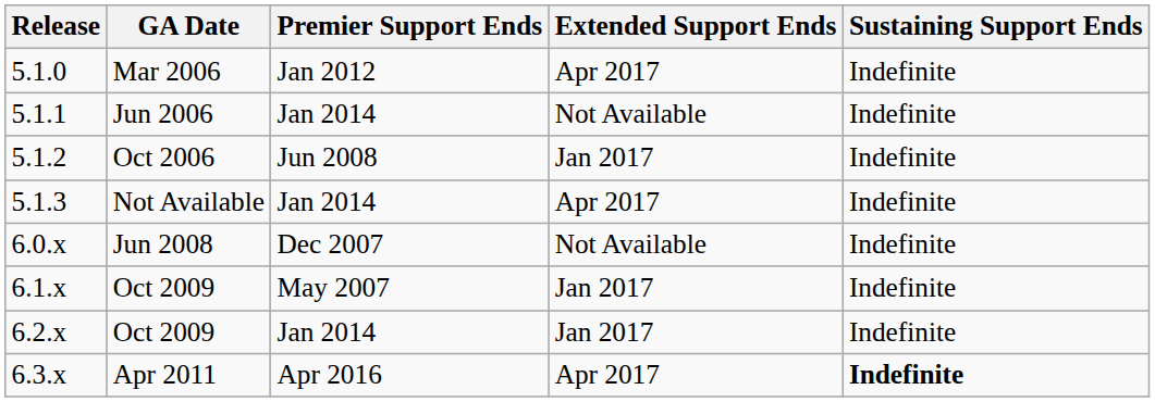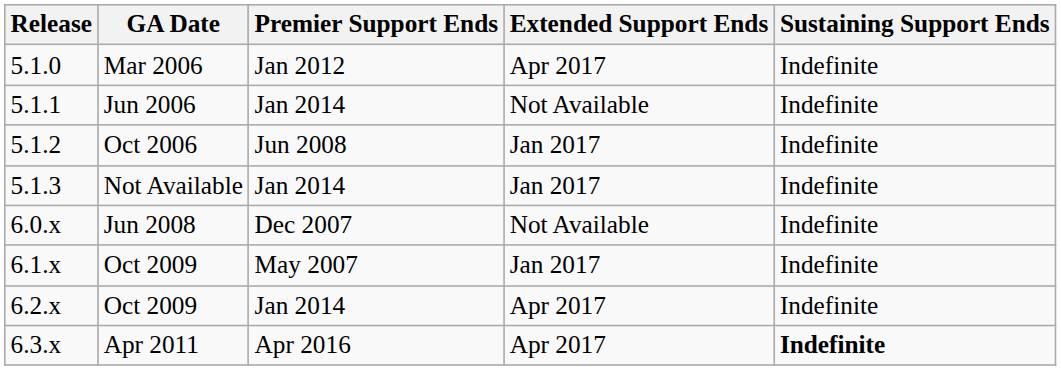5.1.3 | Extended Support Ends: Apr 2017 -> Jan 2017
6.2.x | Extended Support Ends: Jan 2017 -> Apr 2017
